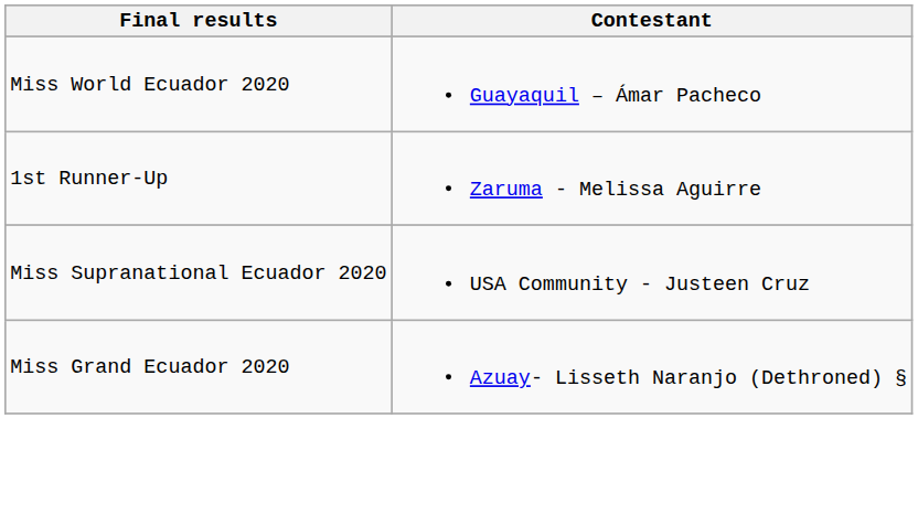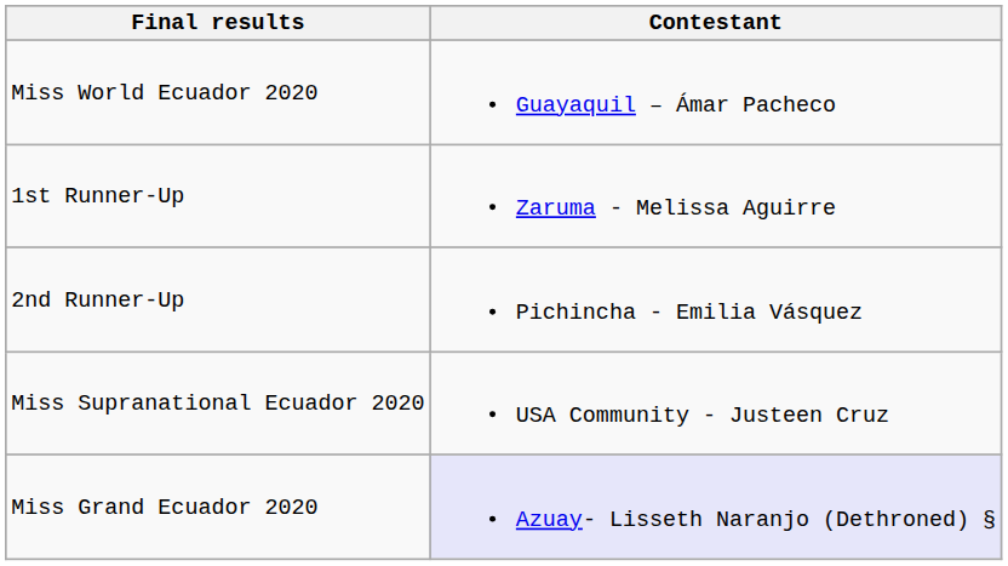+ row: 2nd Runner-Up | Pichincha - Emilia Vásquez
Miss Grand Ecuador 2020 | Contestant: no background -> lavender background
